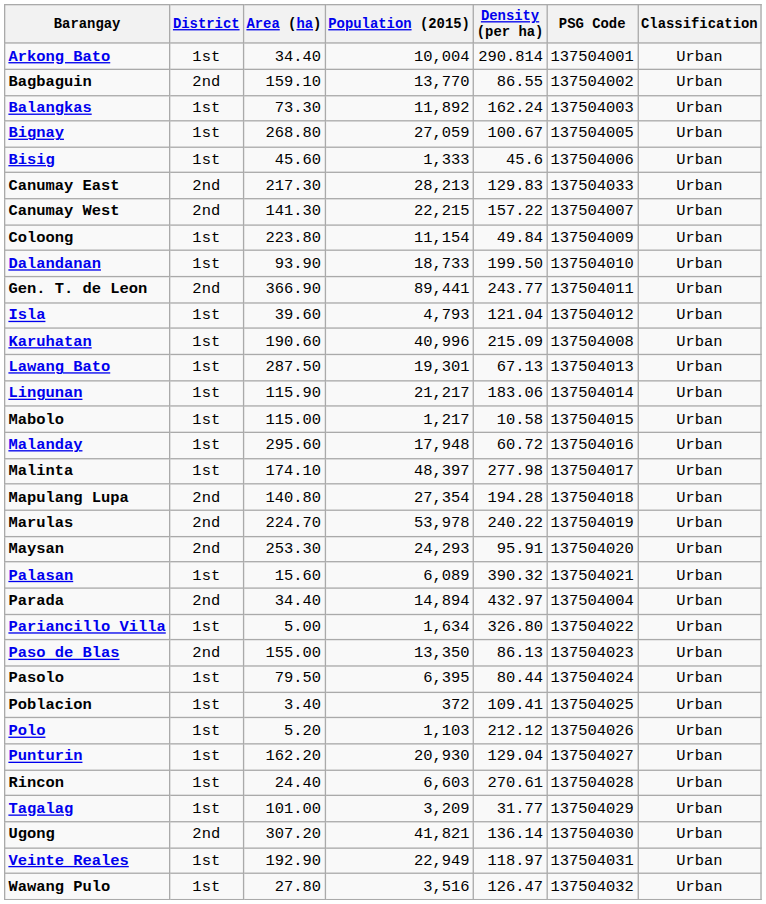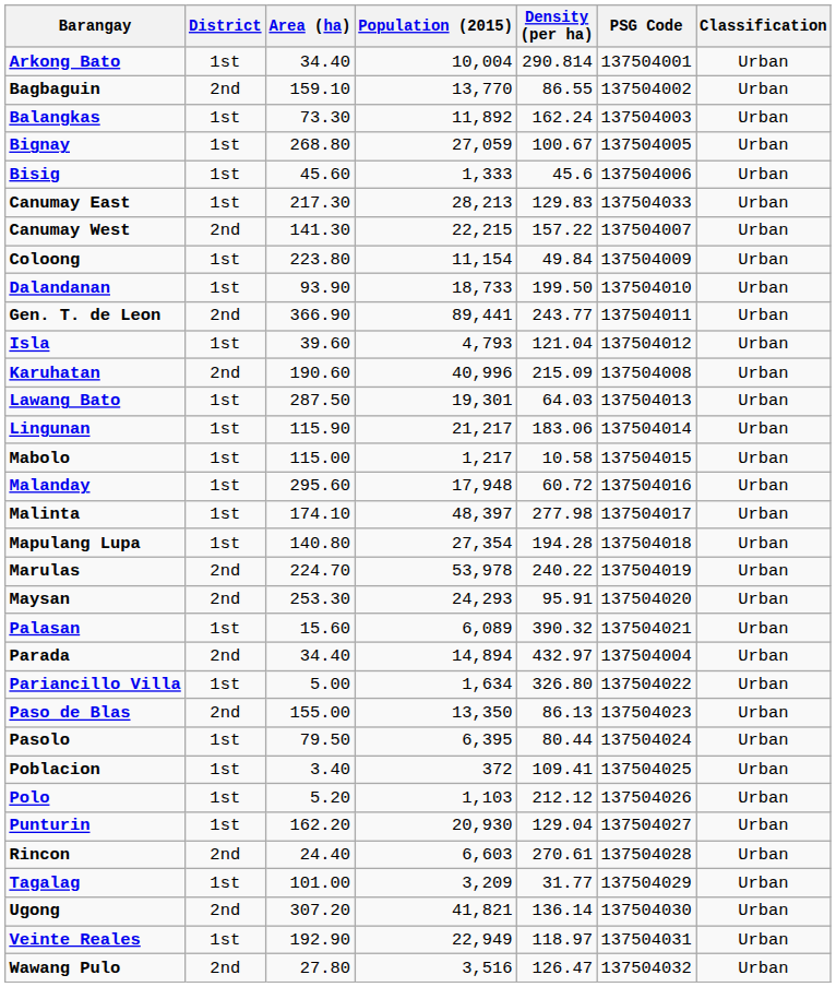Canumay East | District: 2nd -> 1st
Karuhatan | District: 1st -> 2nd
Lawang Bato | Density (per ha): 67.13 -> 64.03
Mapulang Lupa | District: 2nd -> 1st
Rincon | District: 1st -> 2nd
Wawang Pulo | District: 1st -> 2nd
